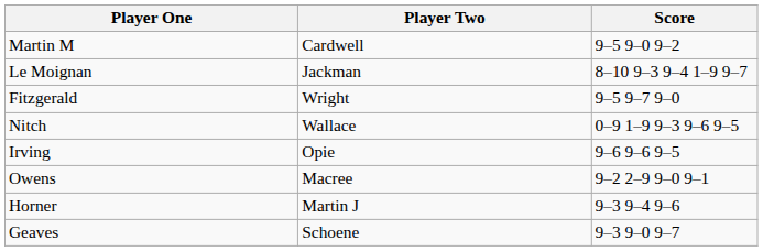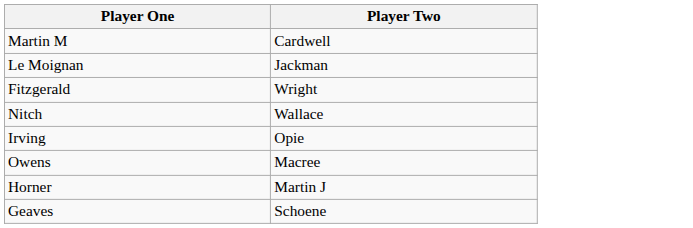- column: Score | 9–5 9–0 9–2 | 8–10 9–3 9–4 1–9 9–7 | 9–5 9–7 9–0 | 0–9 1–9 9–3 9–6 9–5 | 9–6 9–6 9–5 | 9–2 2–9 9–0 9–1 | 9–3 9–4 9–6 | 9–3 9–0 9–7
